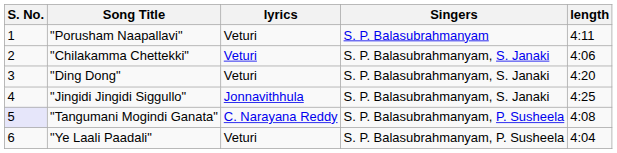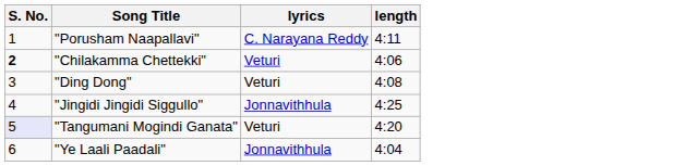- column: Singers | S. P. Balasubrahmanyam | S. P. Balasubrahmanyam, S. Janaki | S. P. Balasubrahmanyam, S. Janaki | S. P. Balasubrahmanyam, S. Janaki | S. P. Balasubrahmanyam, P. Susheela | S. P. Balasubrahmanyam, P. Susheela
"Porusham Naapallavi" | lyrics: Veturi -> C. Narayana Reddy
"Chilakamma Chettekki" | S. No.: normal -> bold
"Ding Dong" | length: 4:20 -> 4:08
"Tangumani Mogindi Ganata" | lyrics: C. Narayana Reddy -> Veturi
"Tangumani Mogindi Ganata" | length: 4:08 -> 4:20
"Ye Laali Paadali" | lyrics: Veturi -> Jonnavithhula
